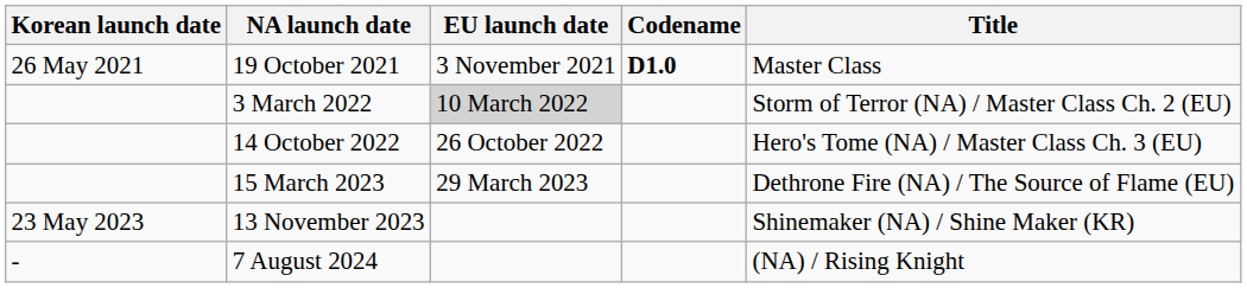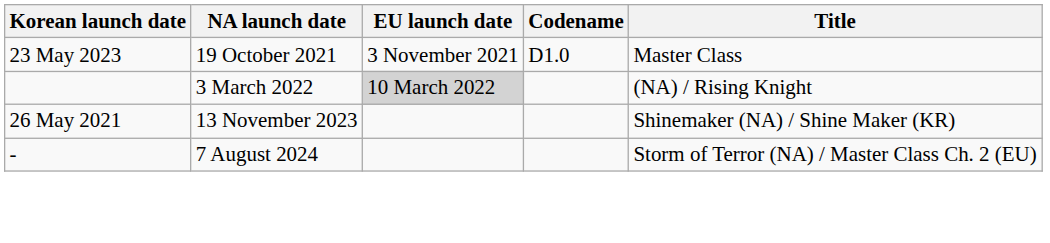19 October 2021 | Korean launch date: 26 May 2021 -> 23 May 2023
19 October 2021 | Codename: bold -> normal
3 March 2022 | Title: Storm of Terror (NA) / Master Class Ch. 2 (EU) -> (NA) / Rising Knight
- row: 14 October 2022 | 26 October 2022 | Hero's Tome (NA) / Master Class Ch. 3 (EU)
- row: 15 March 2023 | 29 March 2023 | Dethrone Fire (NA) / The Source of Flame (EU)
13 November 2023 | Korean launch date: 23 May 2023 -> 26 May 2021
7 August 2024 | Title: (NA) / Rising Knight -> Storm of Terror (NA) / Master Class Ch. 2 (EU)
